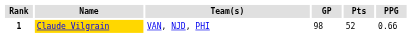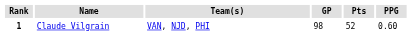1 | Name: gold background -> no background
1 | PPG: 0.66 -> 0.60
